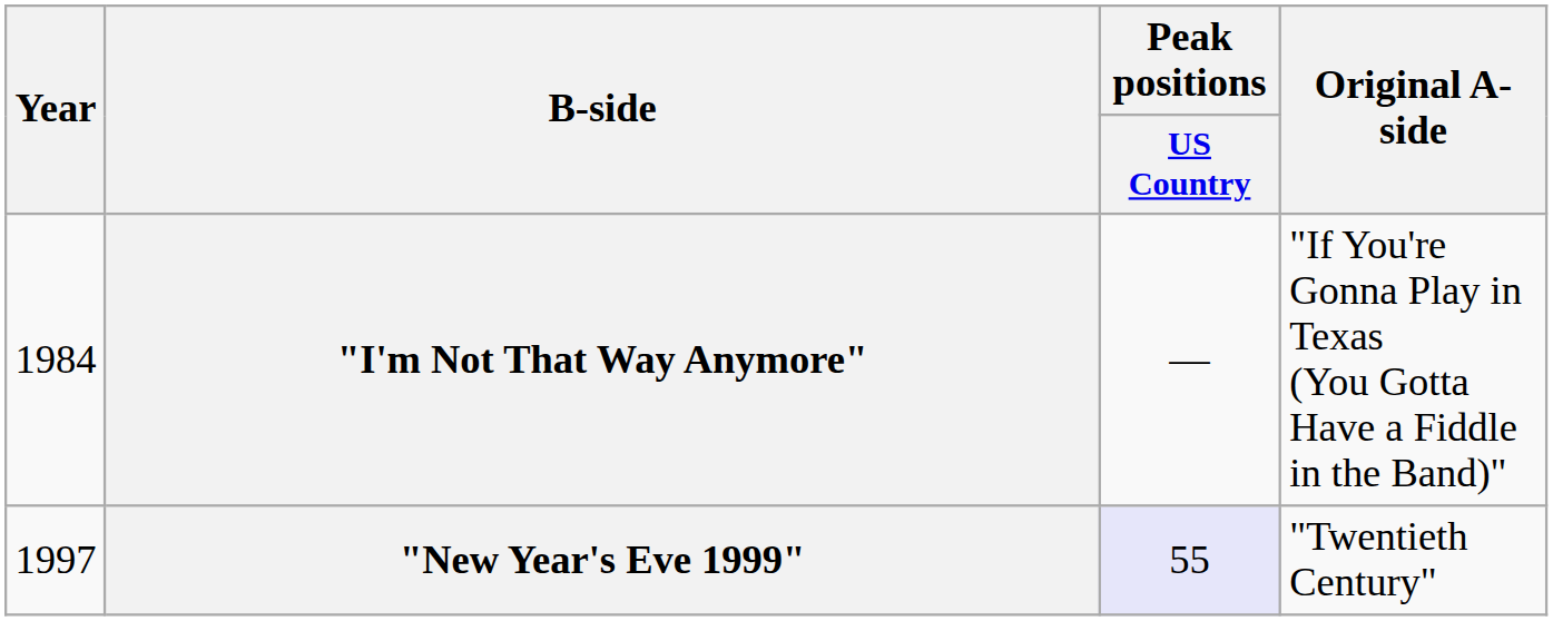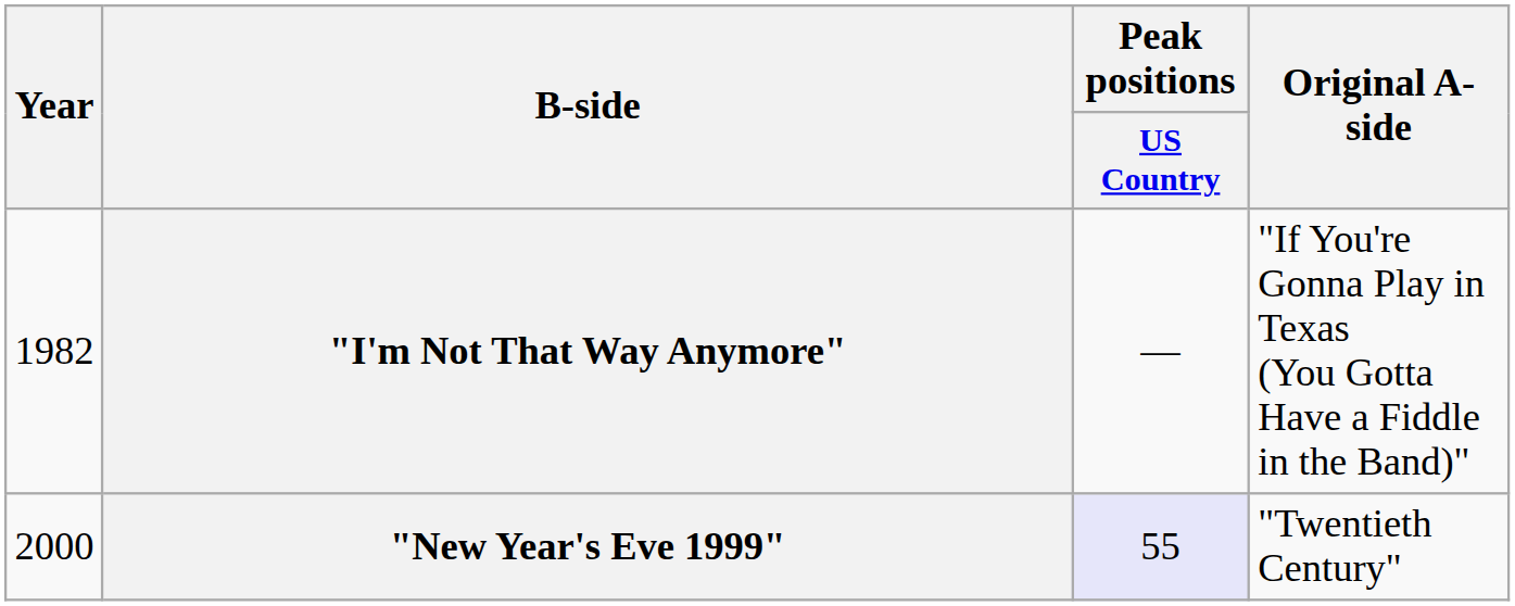"I'm Not That Way Anymore" | Year: 1984 -> 1982
"New Year's Eve 1999" | Year: 1997 -> 2000
